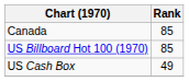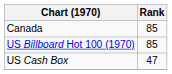US Cash Box | Rank: 49 -> 47
